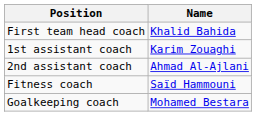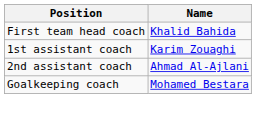- row: Fitness coach | Saïd Hammouni
